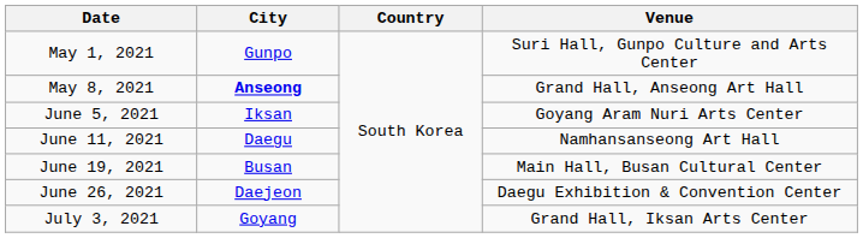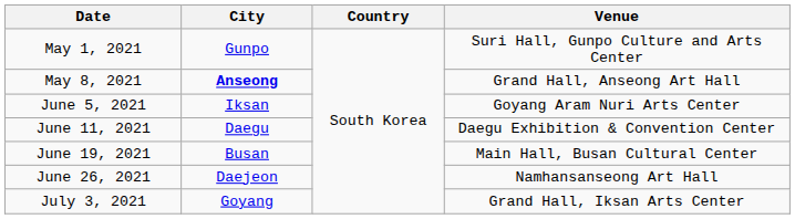June 11, 2021 | Venue: Namhansanseong Art Hall -> Daegu Exhibition & Convention Center
June 26, 2021 | Venue: Daegu Exhibition & Convention Center -> Namhansanseong Art Hall
